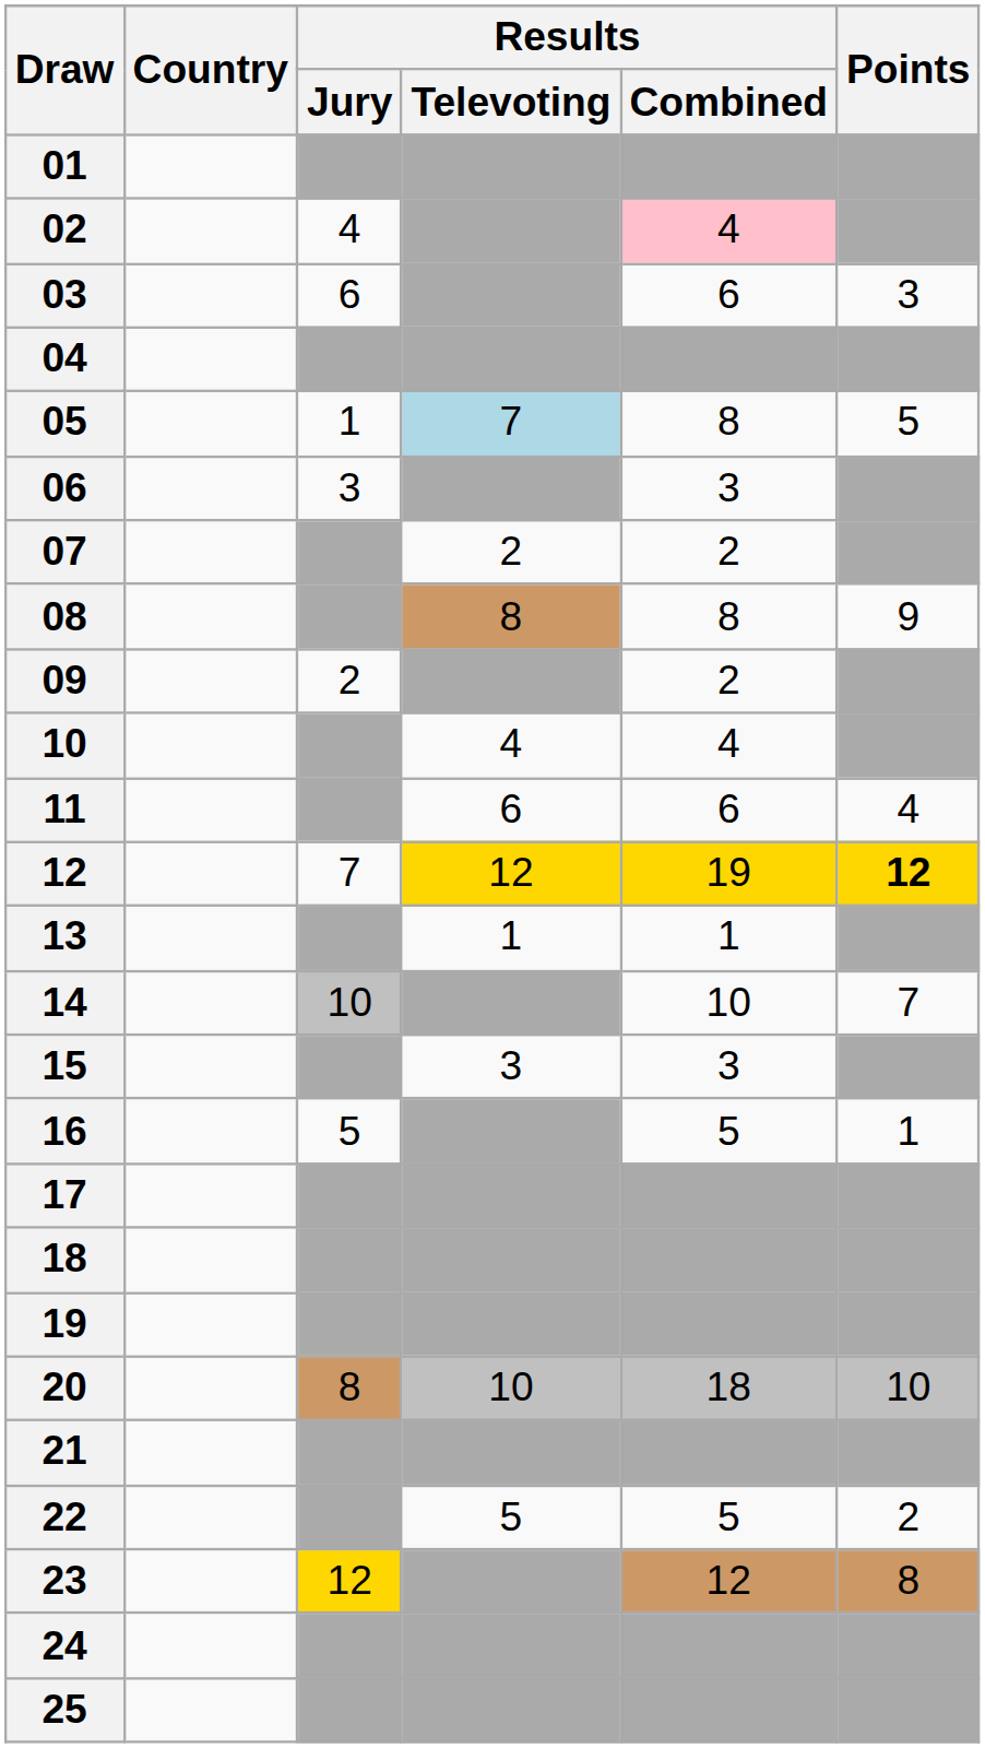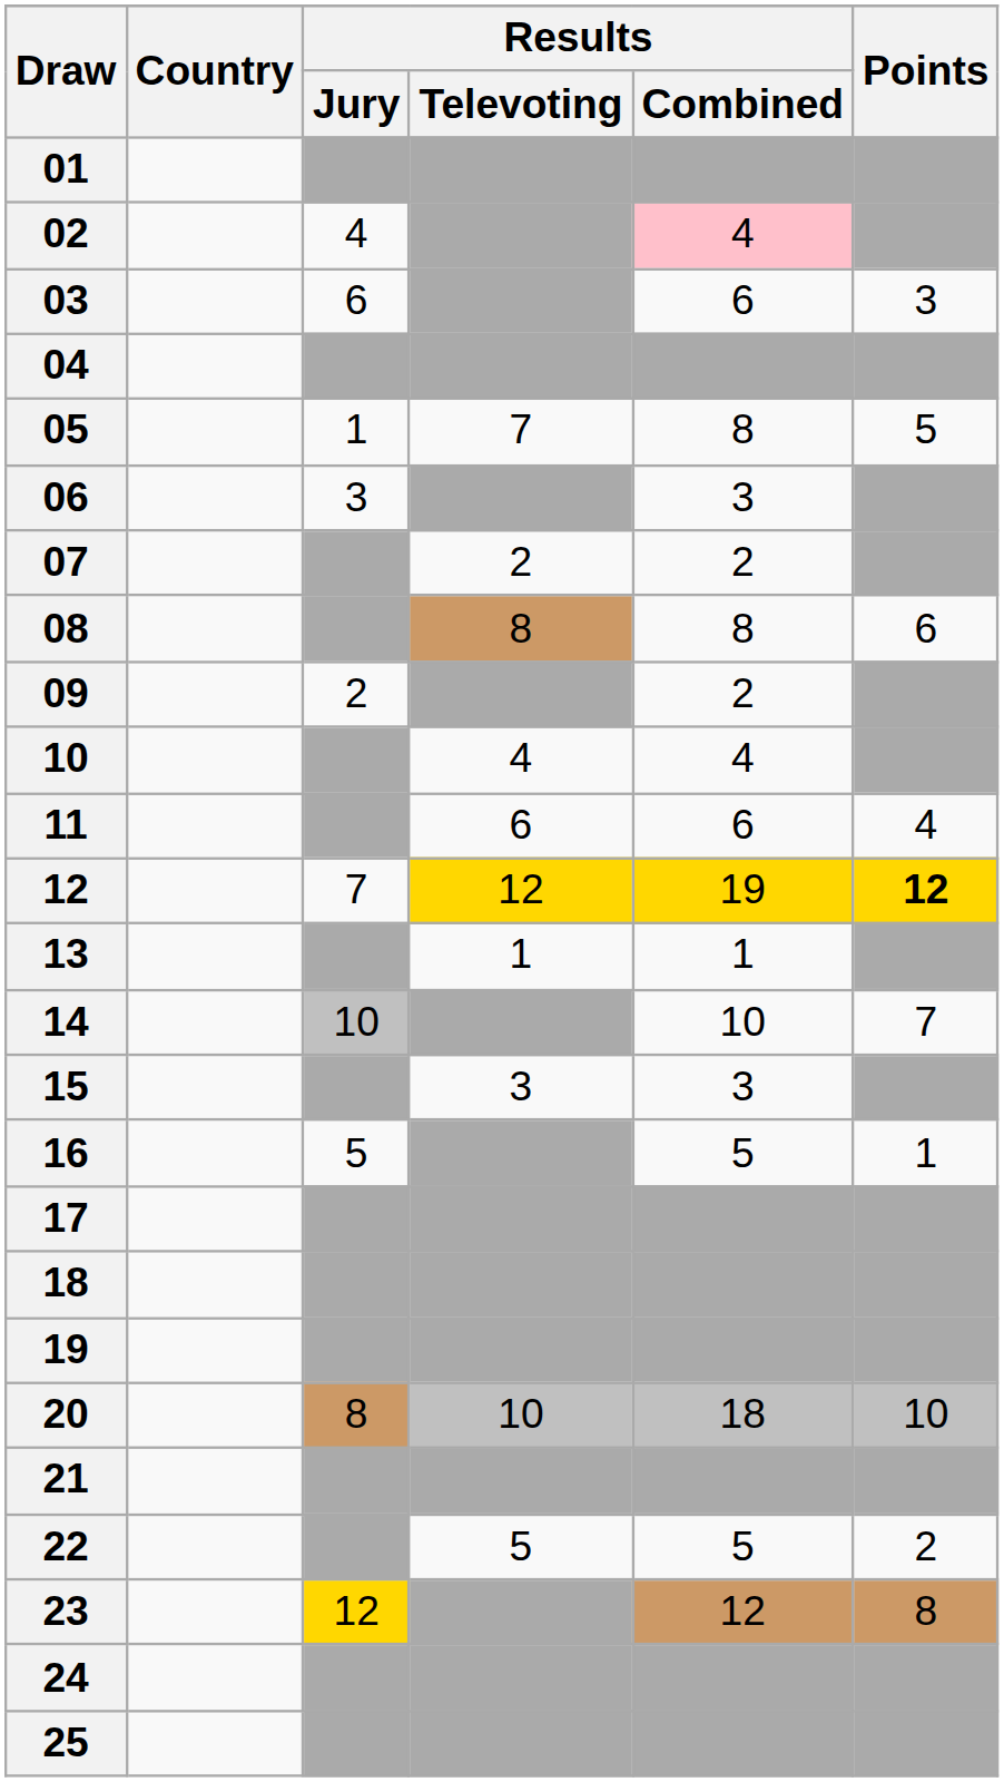05 | Results / Televoting: lightblue background -> no background
08 | Points: 9 -> 6
